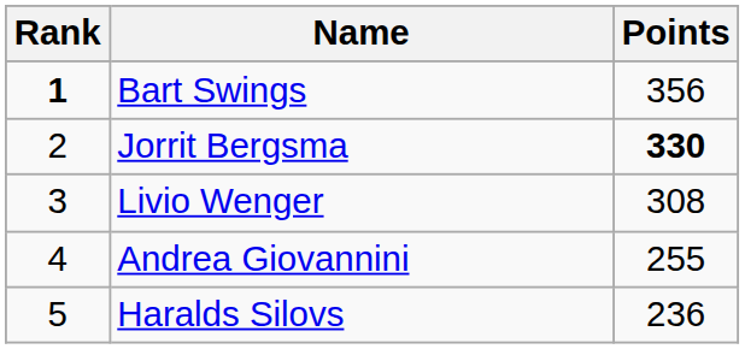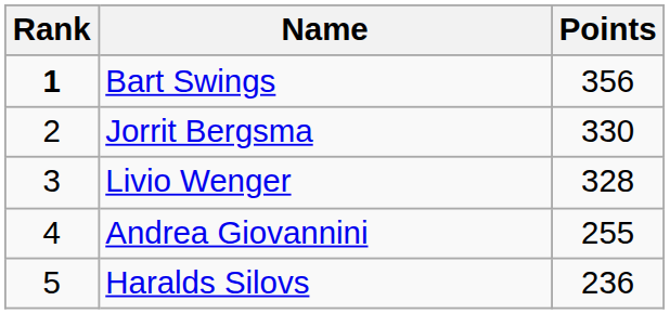Jorrit Bergsma | Points: bold -> normal
Livio Wenger | Points: 308 -> 328
